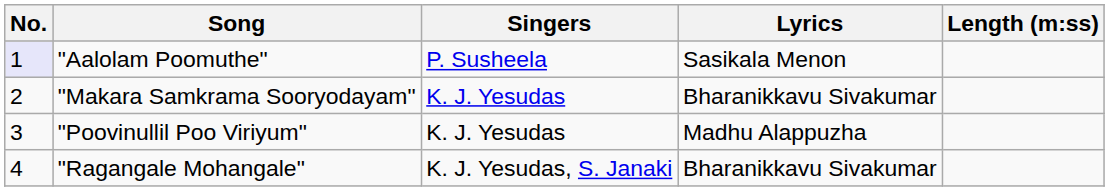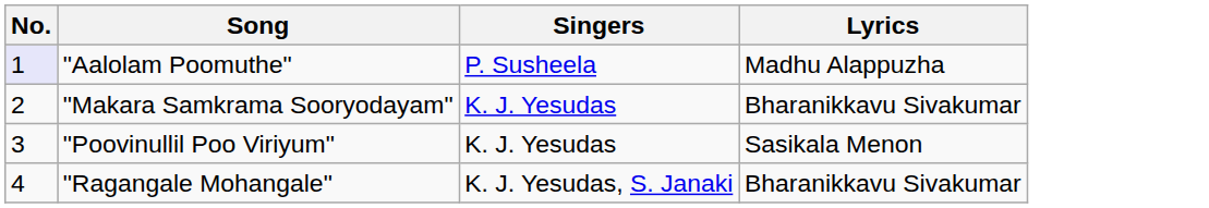- column: Length (m:ss)
"Aalolam Poomuthe" | Lyrics: Sasikala Menon -> Madhu Alappuzha
"Poovinullil Poo Viriyum" | Lyrics: Madhu Alappuzha -> Sasikala Menon
